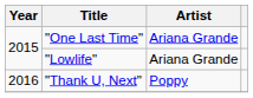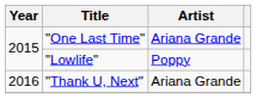"Lowlife" | Artist: Ariana Grande -> Poppy
"Thank U, Next" | Artist: Poppy -> Ariana Grande
